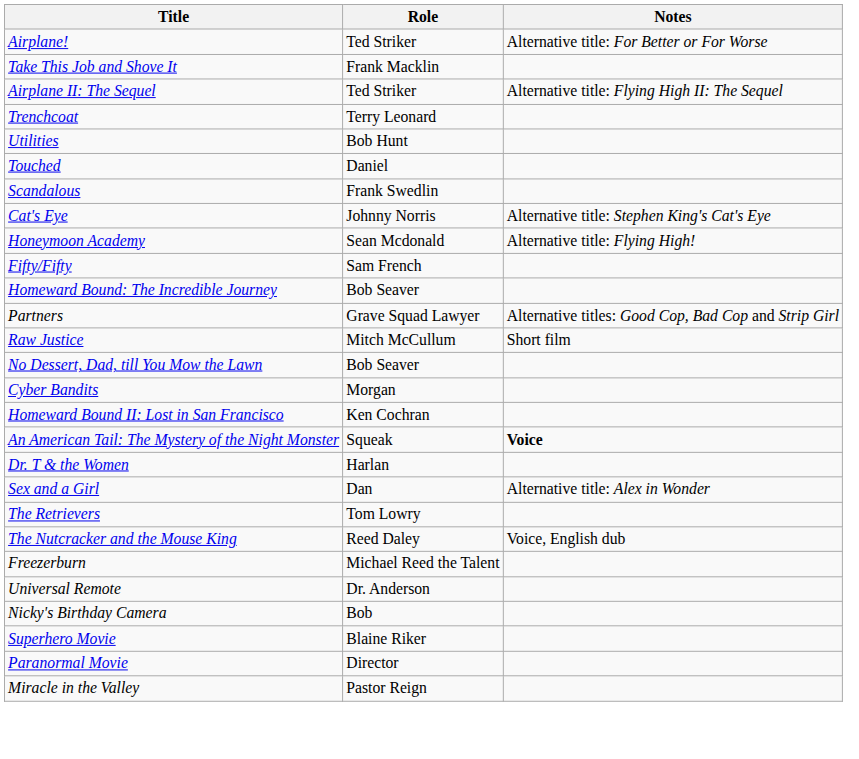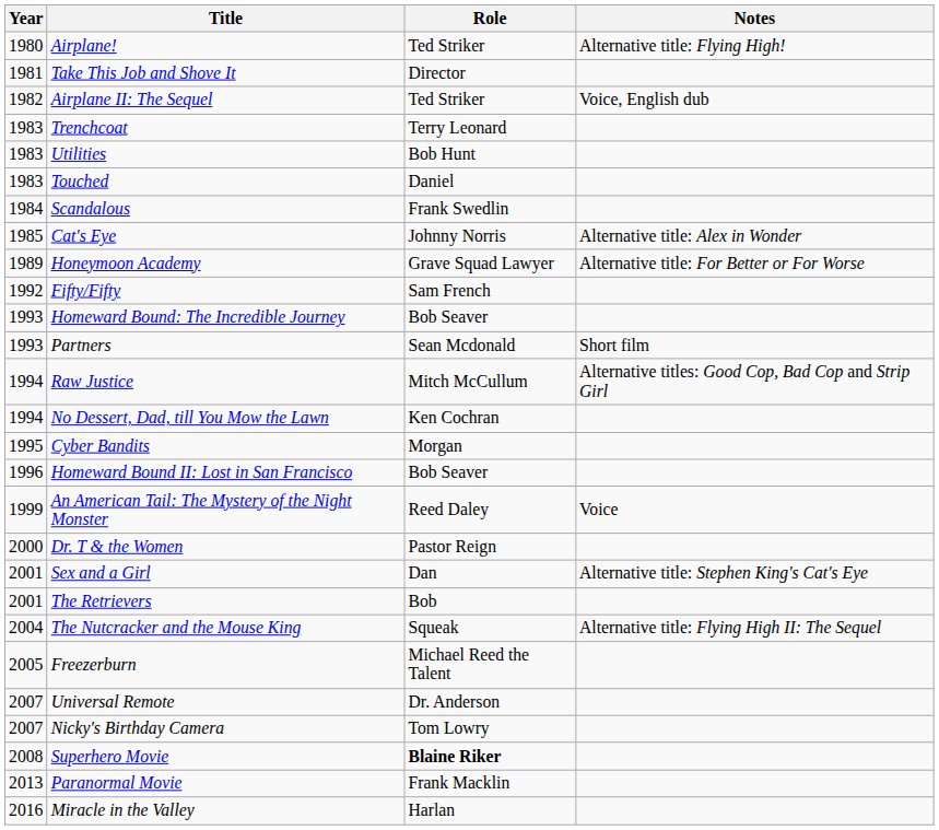+ column: Year | 1980 | 1981 | 1982 | 1983 | 1983 | 1983 | 1984 | 1985 | 1989 | 1992 | 1993 | 1993 | 1994 | 1994 | 1995 | 1996 | 1999 | 2000 | 2001 | 2001 | 2004 | 2005 | 2007 | 2007 | 2008 | 2013 | 2016
Airplane! | Notes: Alternative title: For Better or For Worse -> Alternative title: Flying High!
Take This Job and Shove It | Role: Frank Macklin -> Director
Airplane II: The Sequel | Notes: Alternative title: Flying High II: The Sequel -> Voice, English dub
Cat's Eye | Notes: Alternative title: Stephen King's Cat's Eye -> Alternative title: Alex in Wonder
Honeymoon Academy | Role: Sean Mcdonald -> Grave Squad Lawyer
Honeymoon Academy | Notes: Alternative title: Flying High! -> Alternative title: For Better or For Worse
Partners | Role: Grave Squad Lawyer -> Sean Mcdonald
Partners | Notes: Alternative titles: Good Cop, Bad Cop and Strip Girl -> Short film
Raw Justice | Notes: Short film -> Alternative titles: Good Cop, Bad Cop and Strip Girl
No Dessert, Dad, till You Mow the Lawn | Role: Bob Seaver -> Ken Cochran
Homeward Bound II: Lost in San Francisco | Role: Ken Cochran -> Bob Seaver
An American Tail: The Mystery of the Night Monster | Role: Squeak -> Reed Daley
An American Tail: The Mystery of the Night Monster | Notes: bold -> normal
Dr. T & the Women | Role: Harlan -> Pastor Reign
Sex and a Girl | Notes: Alternative title: Alex in Wonder -> Alternative title: Stephen King's Cat's Eye
The Retrievers | Role: Tom Lowry -> Bob
The Nutcracker and the Mouse King | Role: Reed Daley -> Squeak
The Nutcracker and the Mouse King | Notes: Voice, English dub -> Alternative title: Flying High II: The Sequel
Nicky's Birthday Camera | Role: Bob -> Tom Lowry
Superhero Movie | Role: normal -> bold
Paranormal Movie | Role: Director -> Frank Macklin
Miracle in the Valley | Role: Pastor Reign -> Harlan
